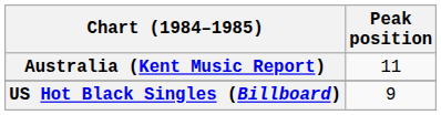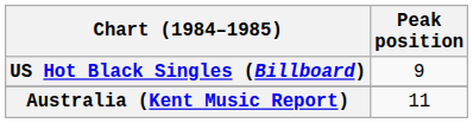rows swapped: Australia (Kent Music Report) <-> US Hot Black Singles (Billboard)
